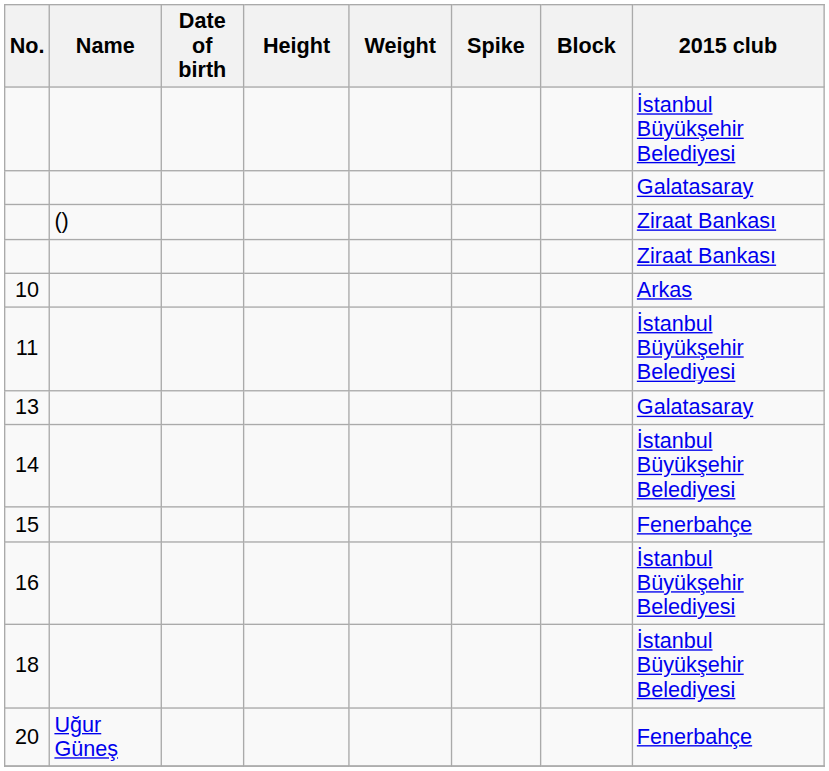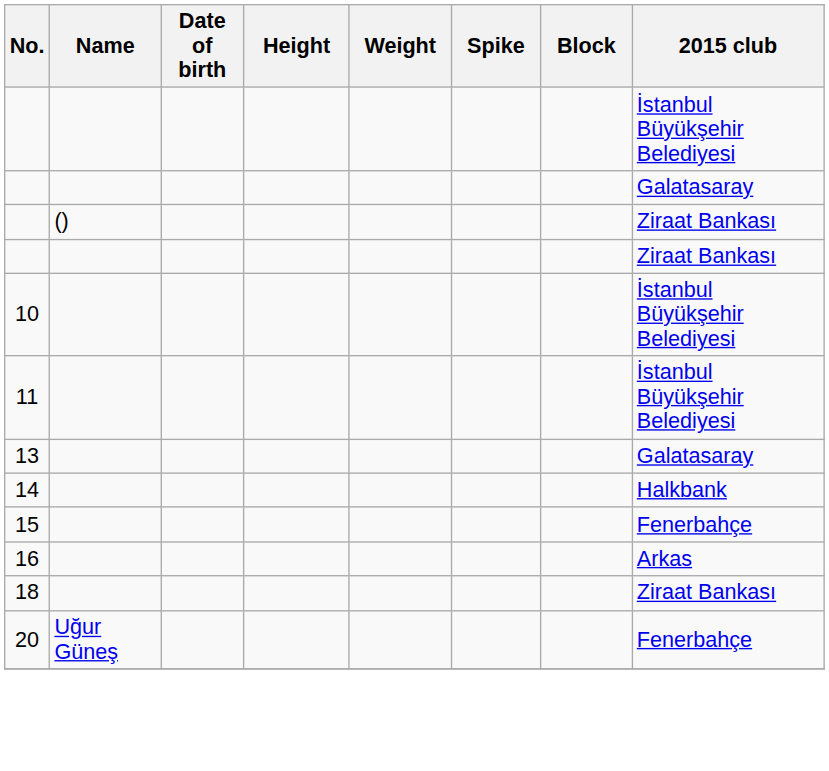10 | 2015 club: Arkas -> İstanbul Büyükşehir Belediyesi
14 | 2015 club: İstanbul Büyükşehir Belediyesi -> Halkbank
16 | 2015 club: İstanbul Büyükşehir Belediyesi -> Arkas
18 | 2015 club: İstanbul Büyükşehir Belediyesi -> Ziraat Bankası
